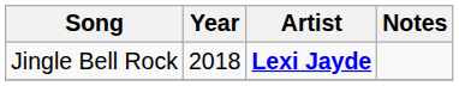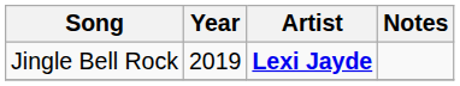Jingle Bell Rock | Year: 2018 -> 2019
